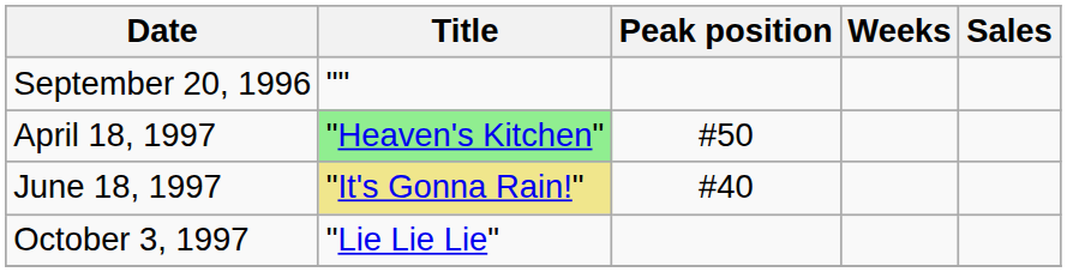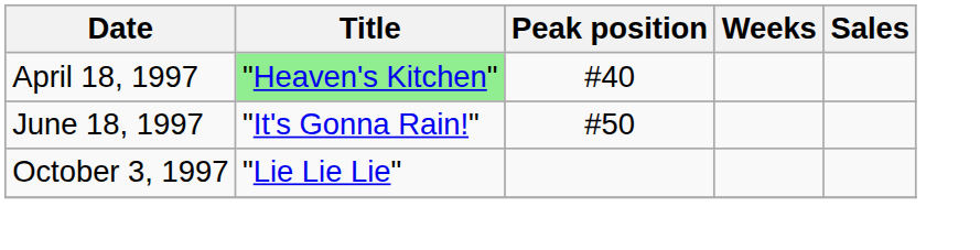- row: September 20, 1996 | ""
April 18, 1997 | Peak position: #50 -> #40
June 18, 1997 | Title: khaki background -> no background
June 18, 1997 | Peak position: #40 -> #50
